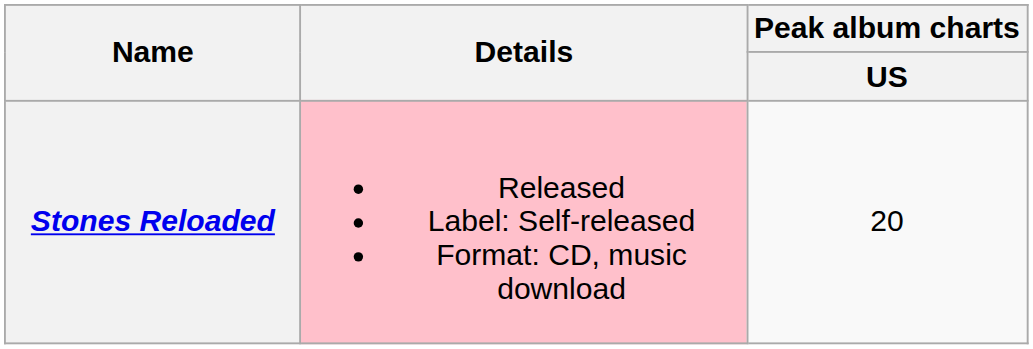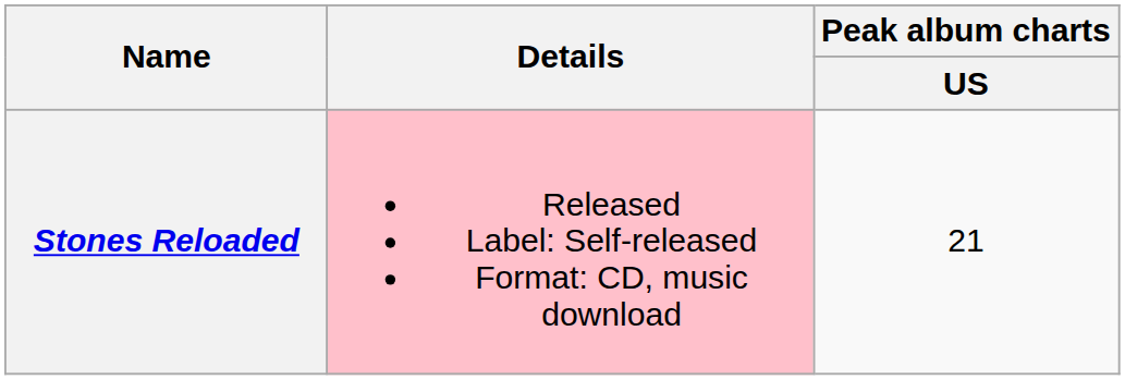Stones Reloaded | Peak album charts / US: 20 -> 21
